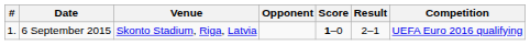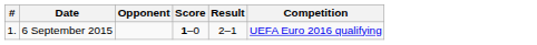- column: Venue | Skonto Stadium, Riga, Latvia
